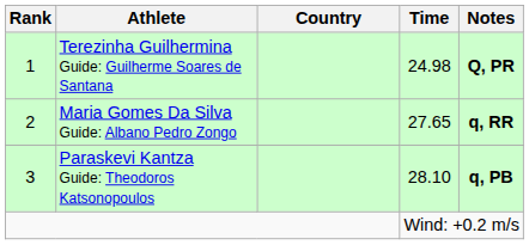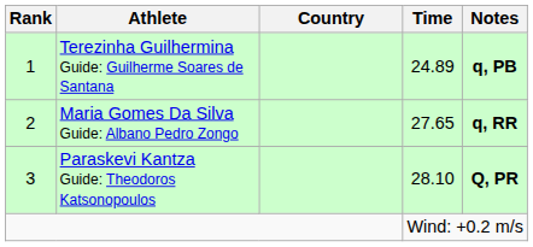Terezinha Guilhermina Guide: Guilherme Soares de Santana | Time: 24.98 -> 24.89
Terezinha Guilhermina Guide: Guilherme Soares de Santana | Notes: Q, PR -> q, PB
Paraskevi Kantza Guide: Theodoros Katsonopoulos | Notes: q, PB -> Q, PR
